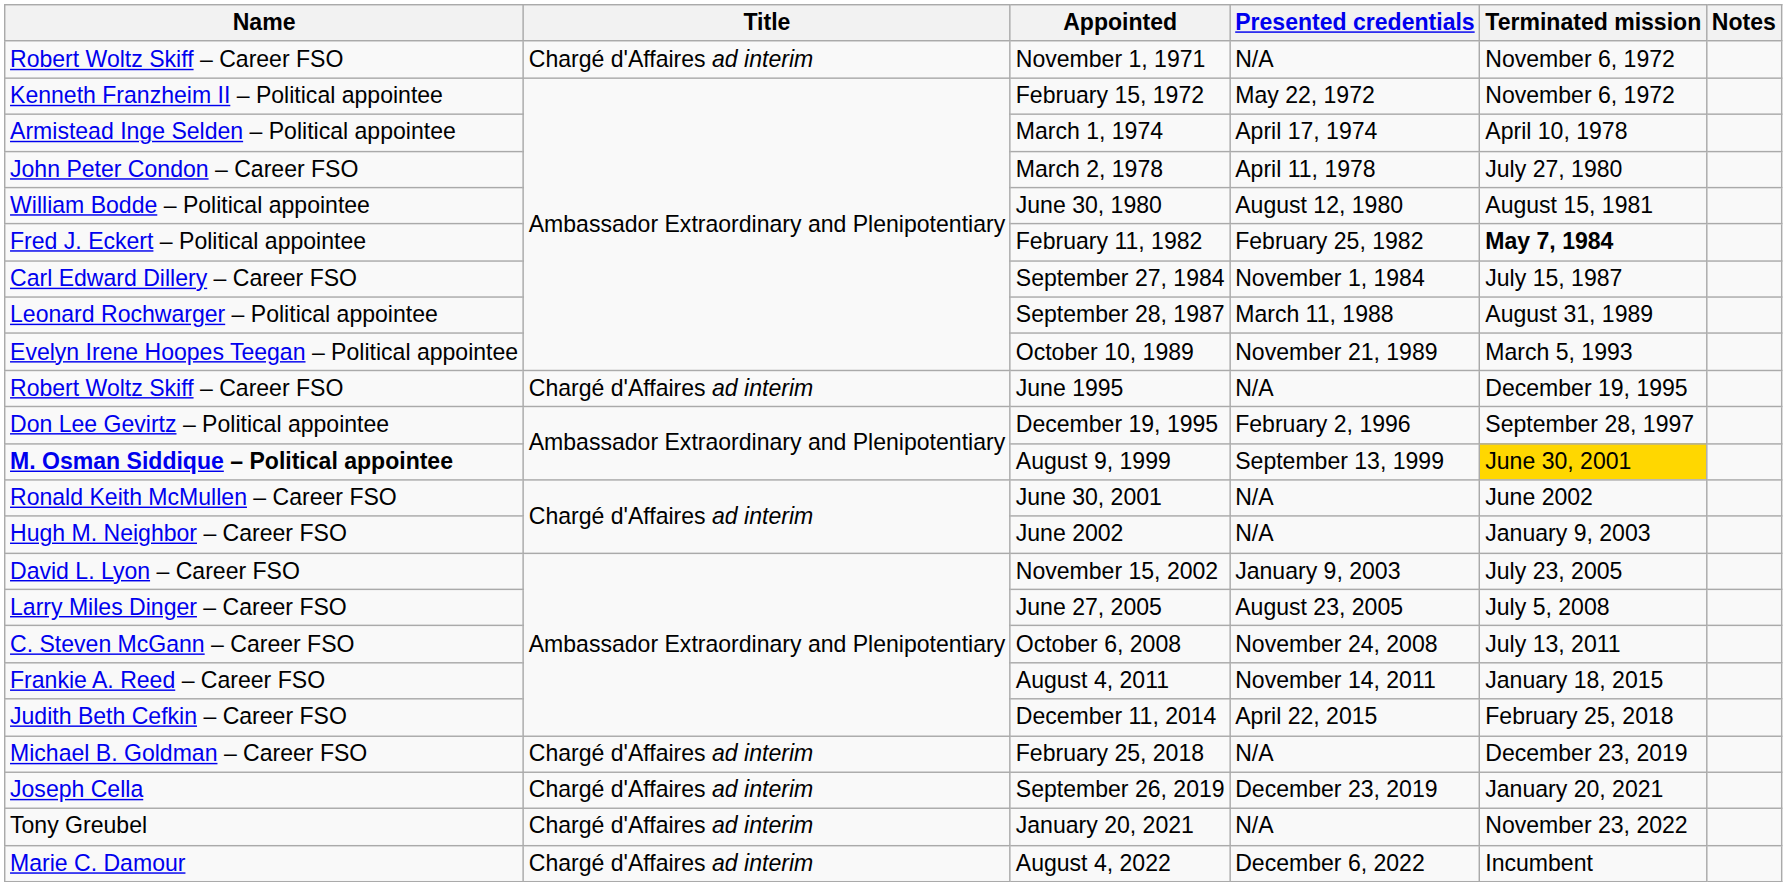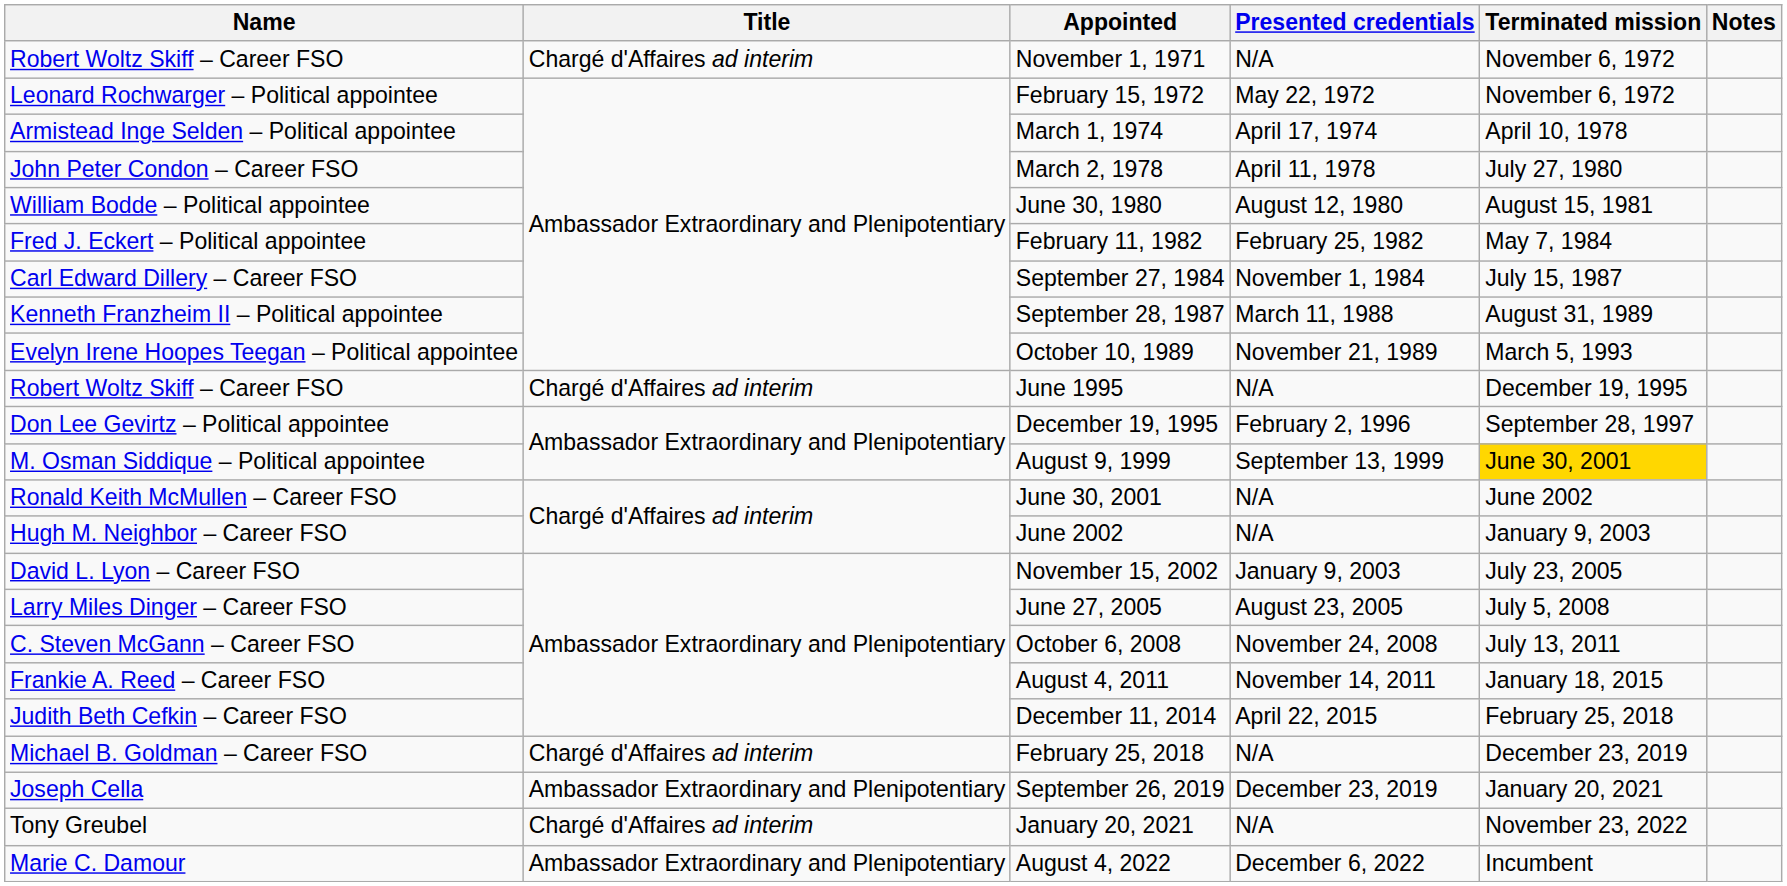February 15, 1972 | Name: Kenneth Franzheim II – Political appointee -> Leonard Rochwarger – Political appointee
February 11, 1982 | Terminated mission: bold -> normal
September 28, 1987 | Name: Leonard Rochwarger – Political appointee -> Kenneth Franzheim II – Political appointee
August 9, 1999 | Name: bold -> normal
September 26, 2019 | Title: Chargé d'Affaires ad interim -> Ambassador Extraordinary and Plenipotentiary
August 4, 2022 | Title: Chargé d'Affaires ad interim -> Ambassador Extraordinary and Plenipotentiary
